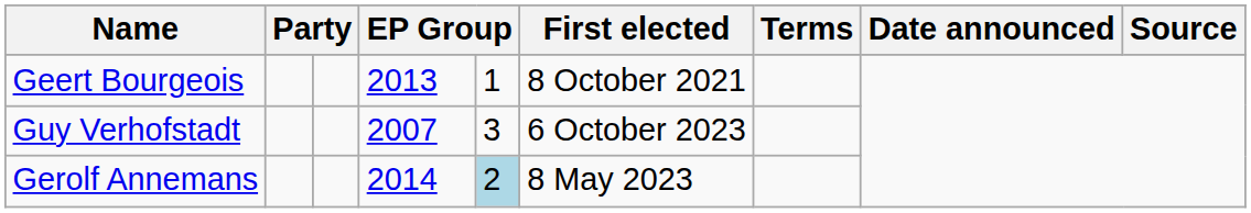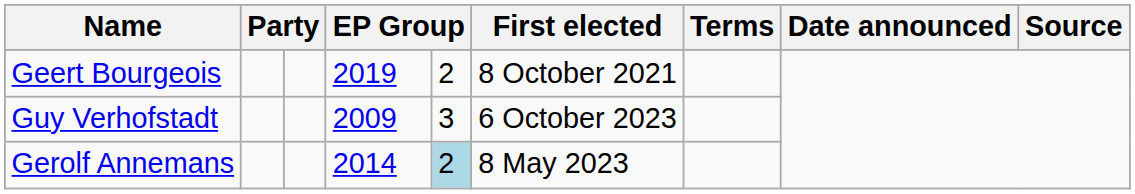Geert Bourgeois | column 4: 2013 -> 2019
Geert Bourgeois | column 5: 1 -> 2
Guy Verhofstadt | column 4: 2007 -> 2009
